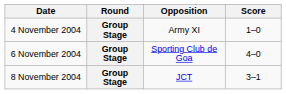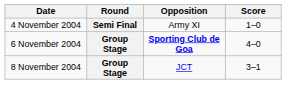4 November 2004 | Round: Group Stage -> Semi Final
6 November 2004 | Opposition: normal -> bold
